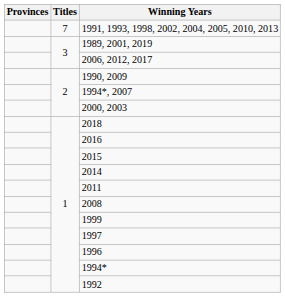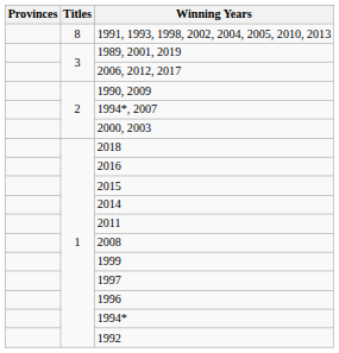1991, 1993, 1998, 2002, 2004, 2005, 2010, 2013 | Titles: 7 -> 8
